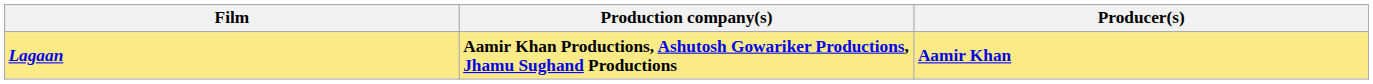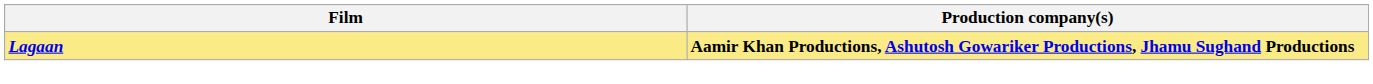- column: Producer(s) | Aamir Khan
